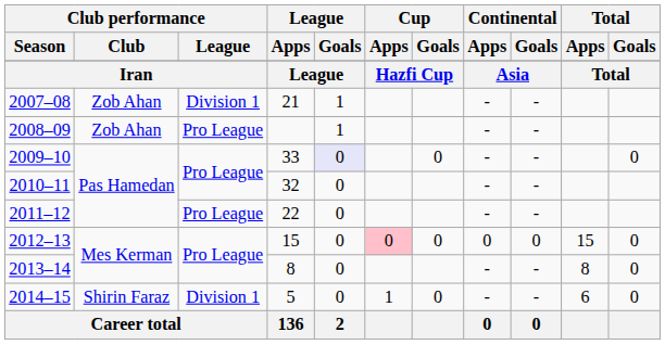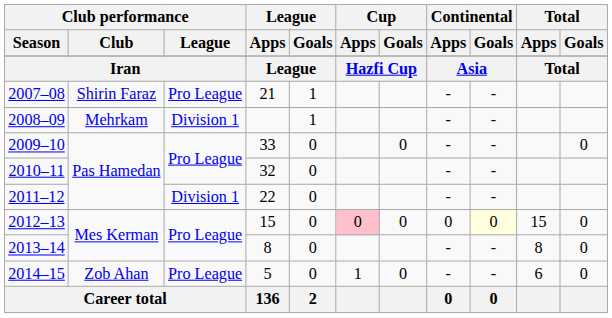2007–08 | Club performance / Club: Zob Ahan -> Shirin Faraz
2007–08 | Club performance / League: Division 1 -> Pro League
2008–09 | Club performance / Club: Zob Ahan -> Mehrkam
2008–09 | Club performance / League: Pro League -> Division 1
2009–10 | League / Goals: lavender background -> no background
2011–12 | Club performance / League: Pro League -> Division 1
2012–13 | Continental / Goals: no background -> lightyellow background
2014–15 | Club performance / Club: Shirin Faraz -> Zob Ahan
2014–15 | Club performance / League: Division 1 -> Pro League
